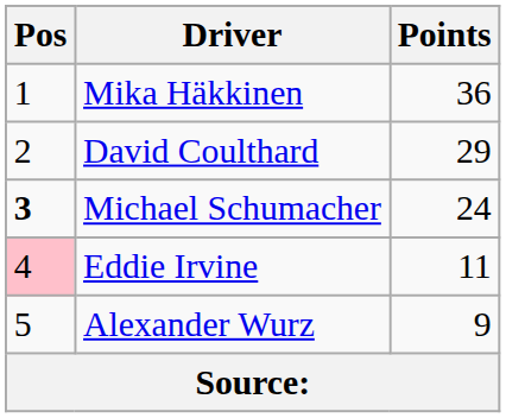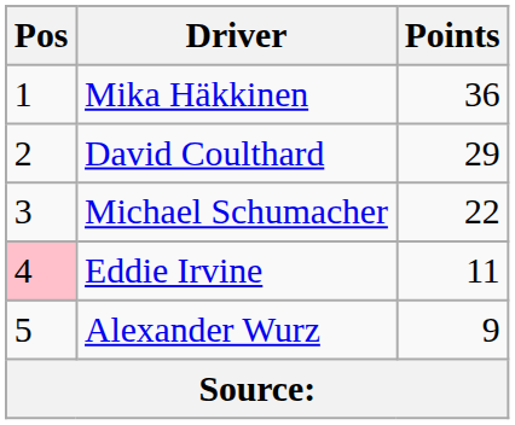Michael Schumacher | Pos: bold -> normal
Michael Schumacher | Points: 24 -> 22
